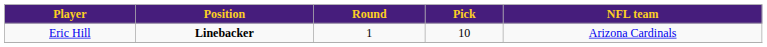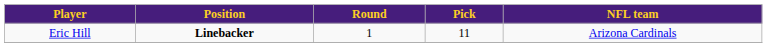Eric Hill | Pick: 10 -> 11
